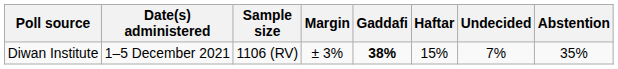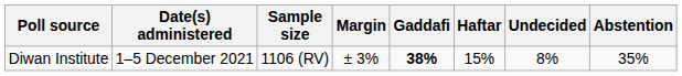Diwan Institute | Undecided: 7% -> 8%
